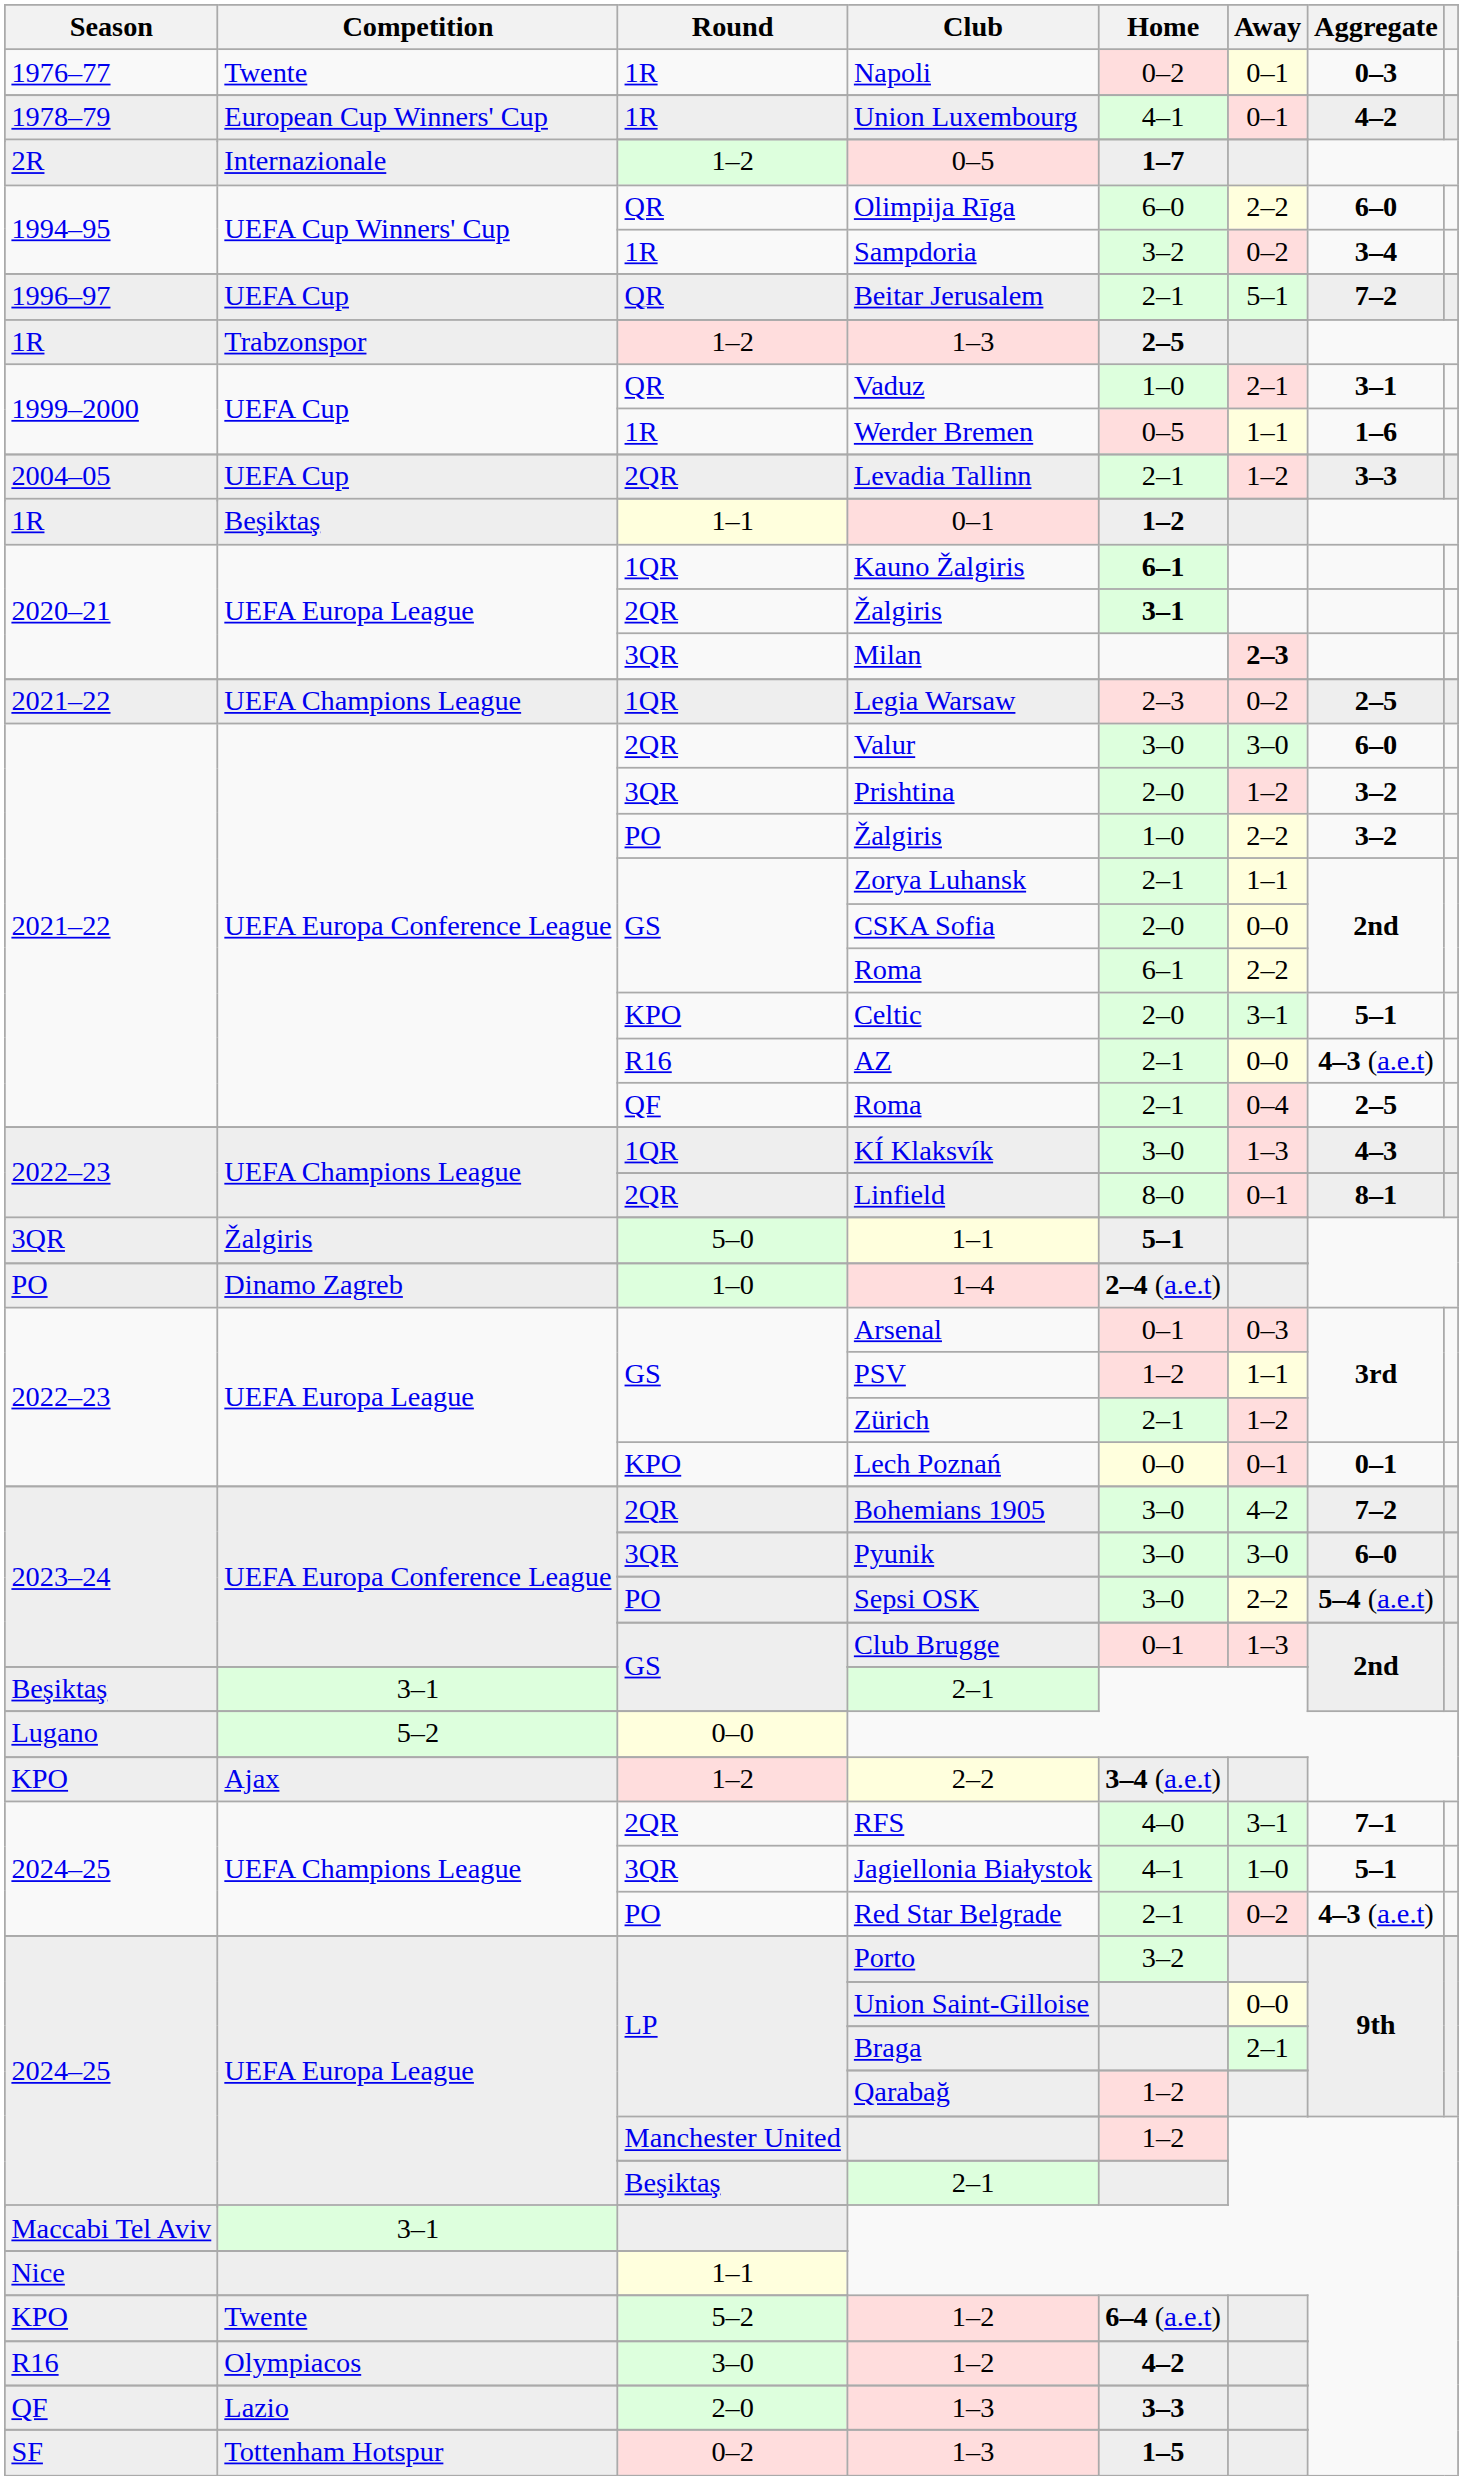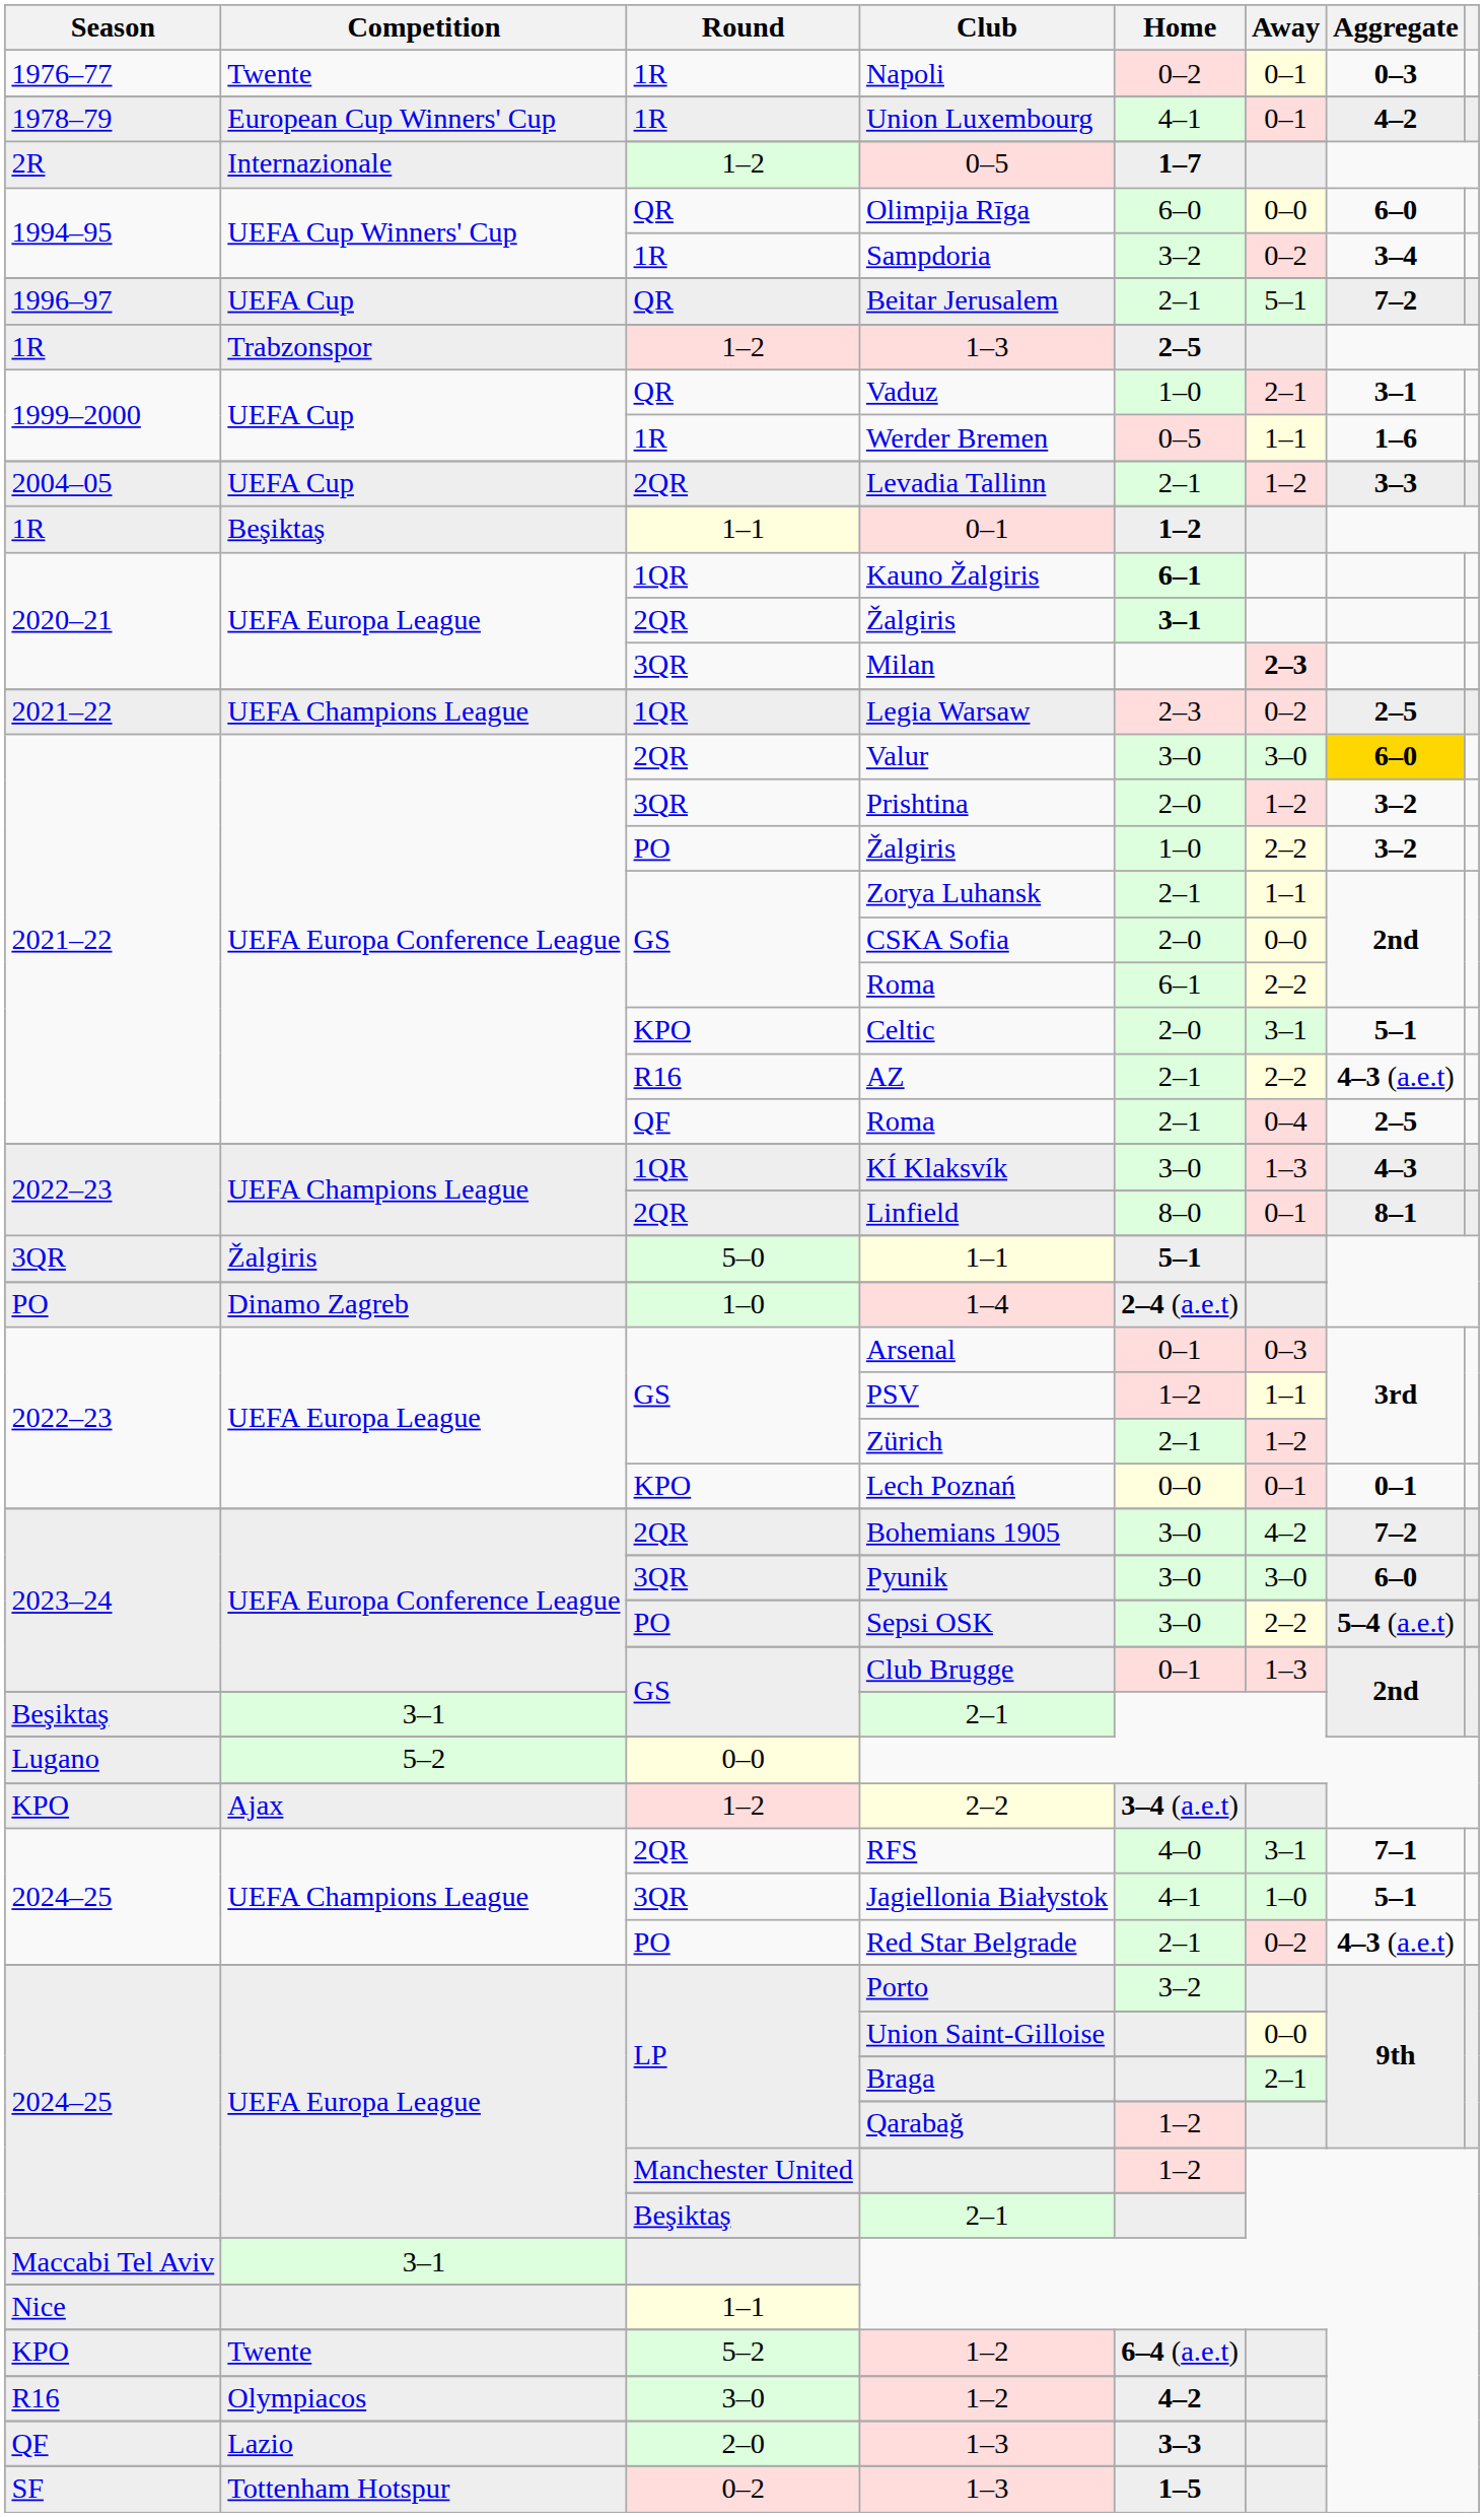Olimpija Rīga | Away: 2–2 -> 0–0
Valur | Aggregate: no background -> gold background
AZ | Away: 0–0 -> 2–2
